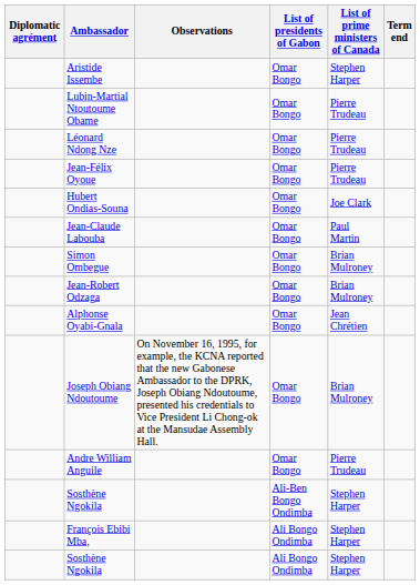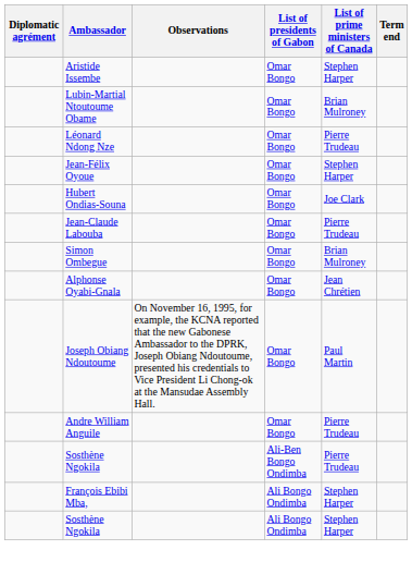Lubin-Martial Ntoutoume Obame | List of prime ministers of Canada: Pierre Trudeau -> Brian Mulroney
Jean-Félix Oyoue | List of prime ministers of Canada: Pierre Trudeau -> Stephen Harper
Jean-Claude Labouba | List of prime ministers of Canada: Paul Martin -> Pierre Trudeau
- row: Jean-Robert Odzaga | Omar Bongo | Brian Mulroney
Joseph Obiang Ndoutoume | List of prime ministers of Canada: Brian Mulroney -> Paul Martin
Sosthène Ngokila / Ali-Ben Bongo Ondimba | List of prime ministers of Canada: Stephen Harper -> Pierre Trudeau
